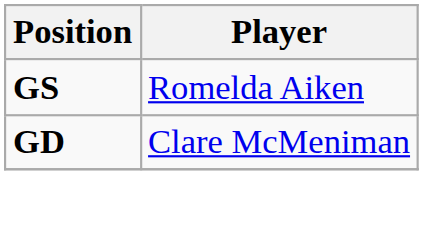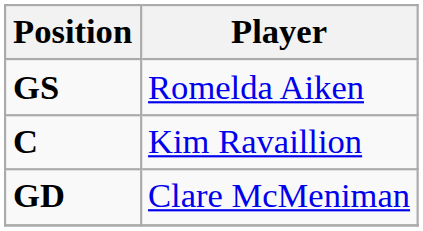+ row: C | Kim Ravaillion
